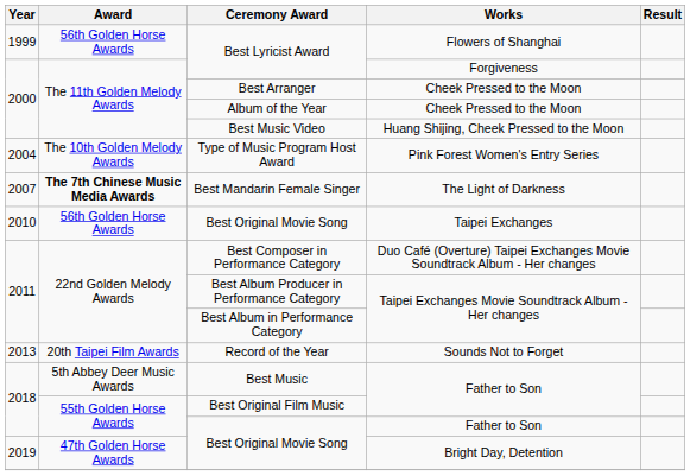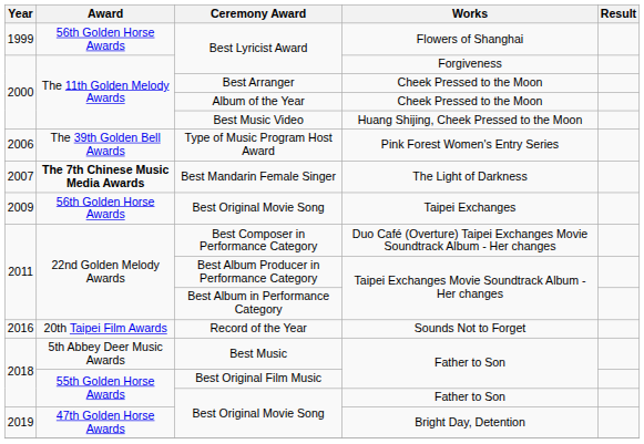Type of Music Program Host Award | Year: 2004 -> 2006
Type of Music Program Host Award | Award: The 10th Golden Melody Awards -> The 39th Golden Bell Awards
Best Original Movie Song / Taipei Exchanges | Year: 2010 -> 2009
Record of the Year | Year: 2013 -> 2016
